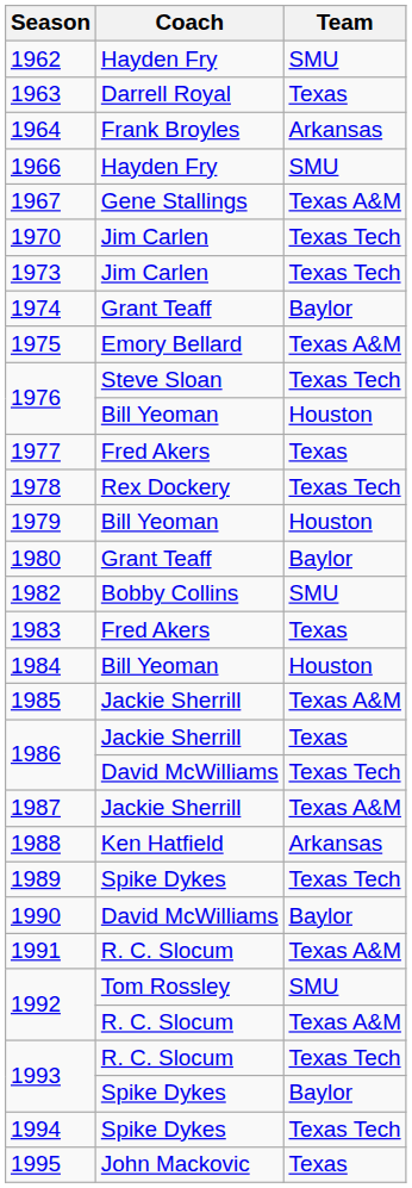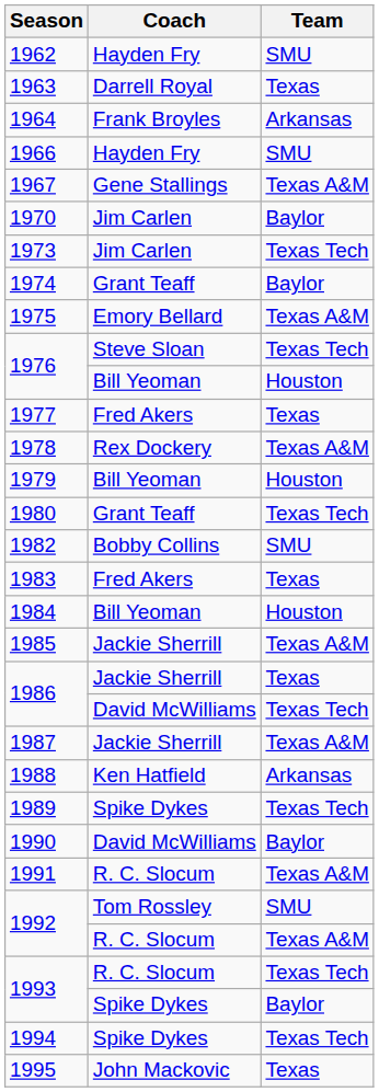1970 | Team: Texas Tech -> Baylor
1978 | Team: Texas Tech -> Texas A&M
1980 | Team: Baylor -> Texas Tech
